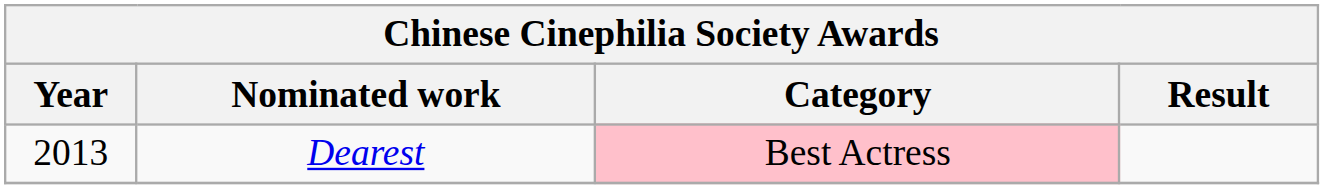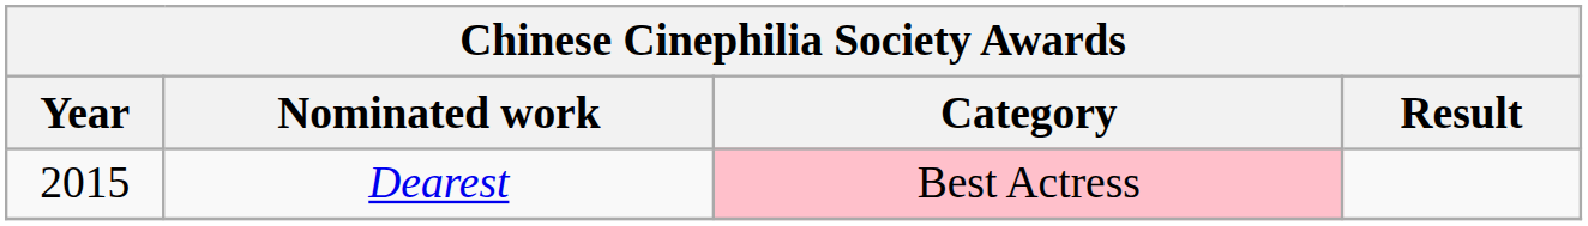Dearest | Year: 2013 -> 2015
